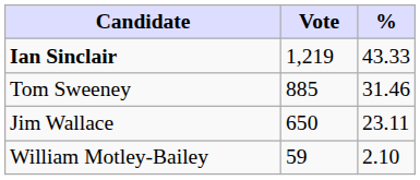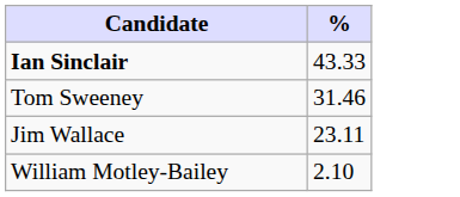- column: Vote | 1,219 | 885 | 650 | 59
